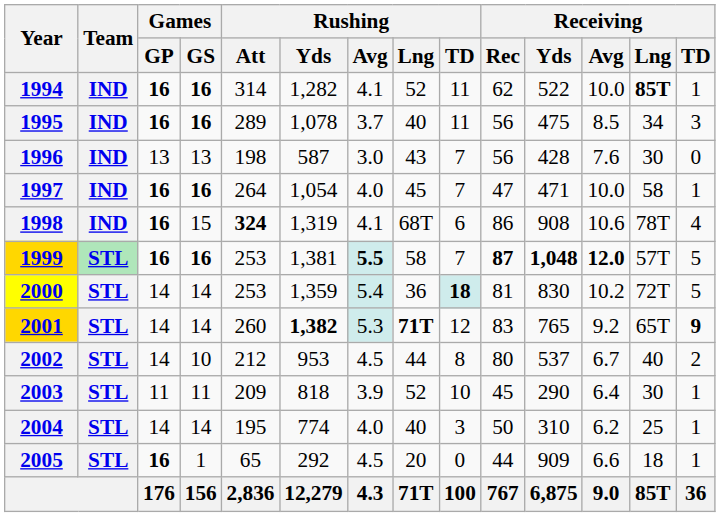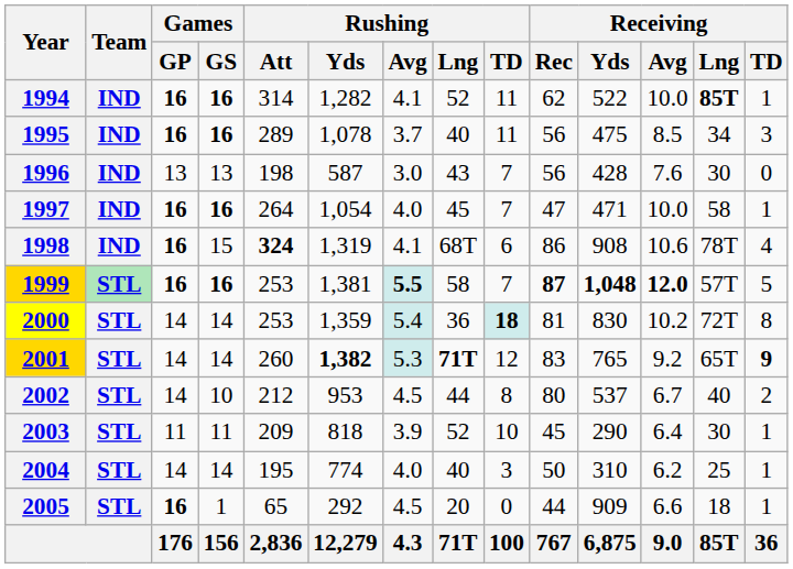2000 | Receiving / TD: 5 -> 8
